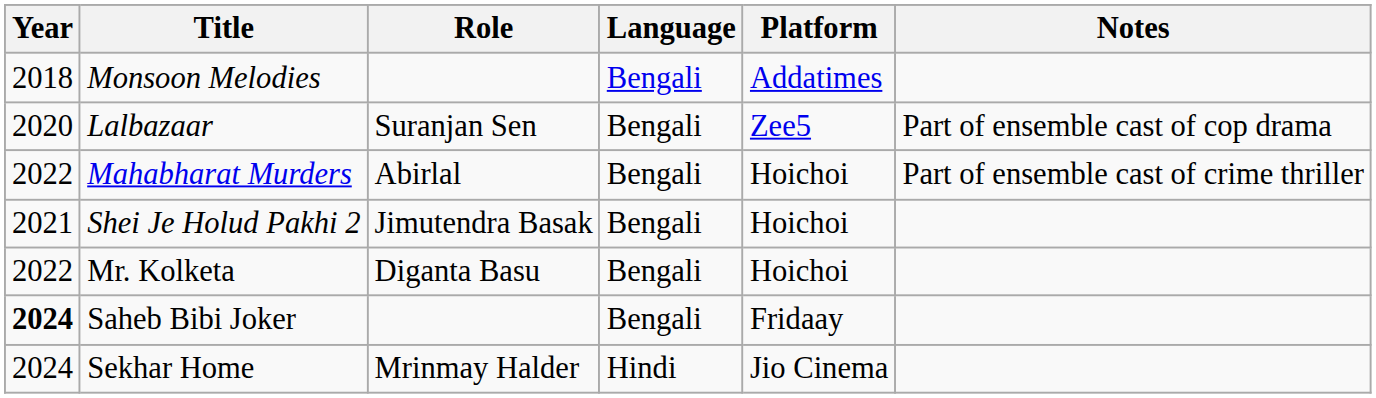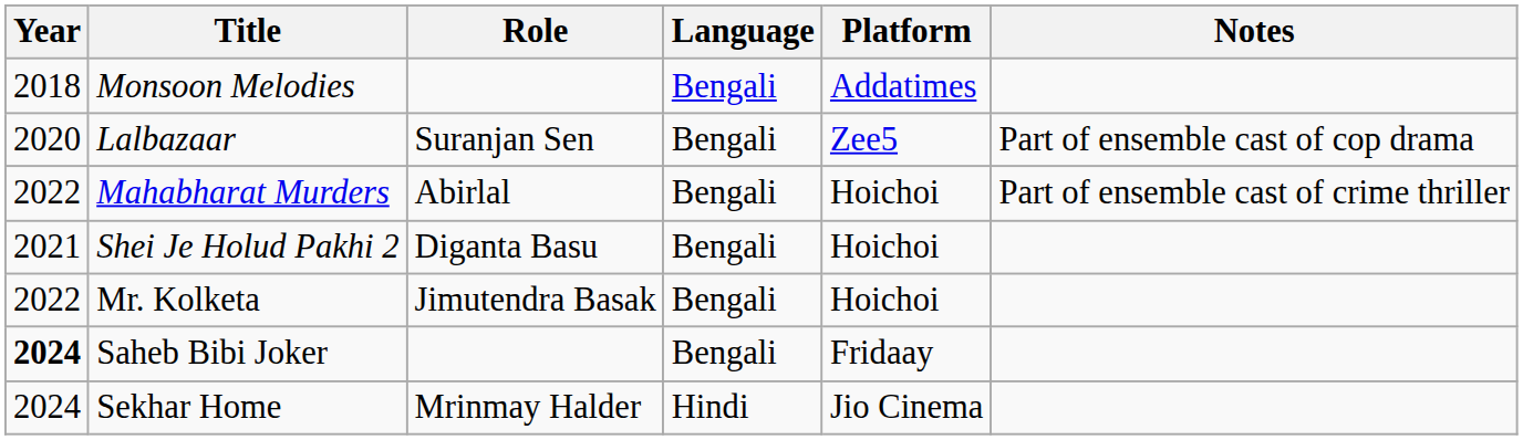Shei Je Holud Pakhi 2 | Role: Jimutendra Basak -> Diganta Basu
Mr. Kolketa | Role: Diganta Basu -> Jimutendra Basak
